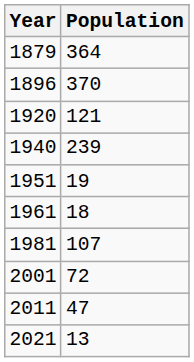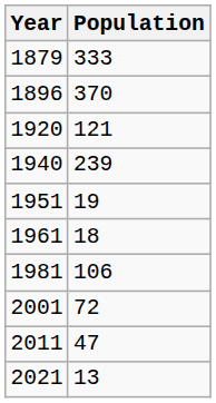1879 | Population: 364 -> 333
1981 | Population: 107 -> 106
